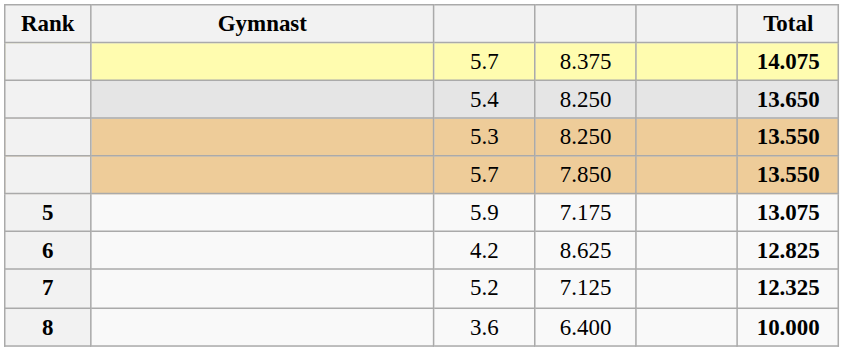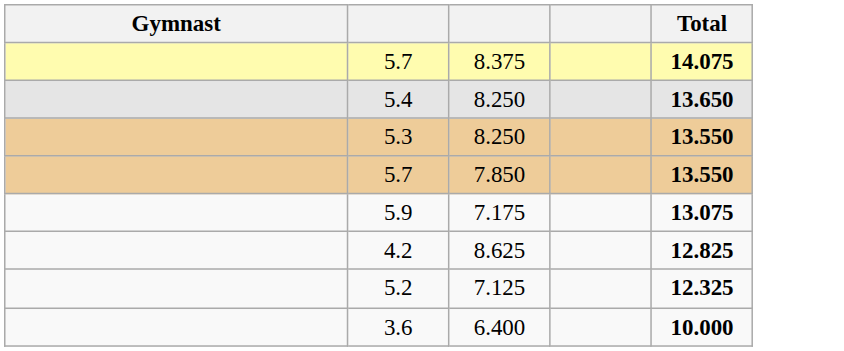- column: Rank | 5 | 6 | 7 | 8
